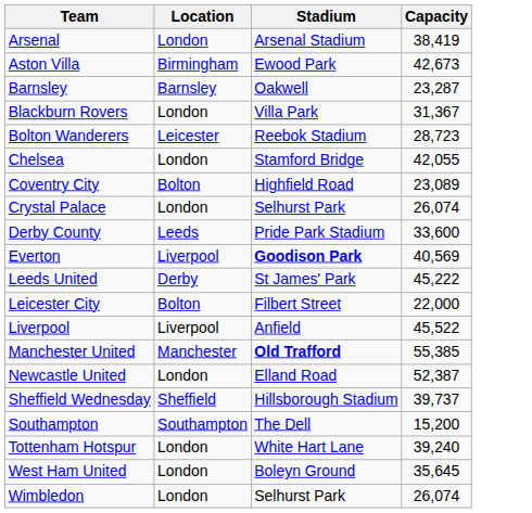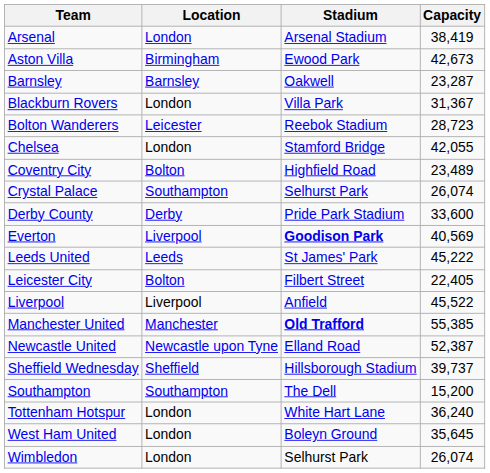Coventry City | Capacity: 23,089 -> 23,489
Crystal Palace | Location: London -> Southampton
Derby County | Location: Leeds -> Derby
Leeds United | Location: Derby -> Leeds
Leicester City | Capacity: 22,000 -> 22,405
Newcastle United | Location: London -> Newcastle upon Tyne
Tottenham Hotspur | Capacity: 39,240 -> 36,240
